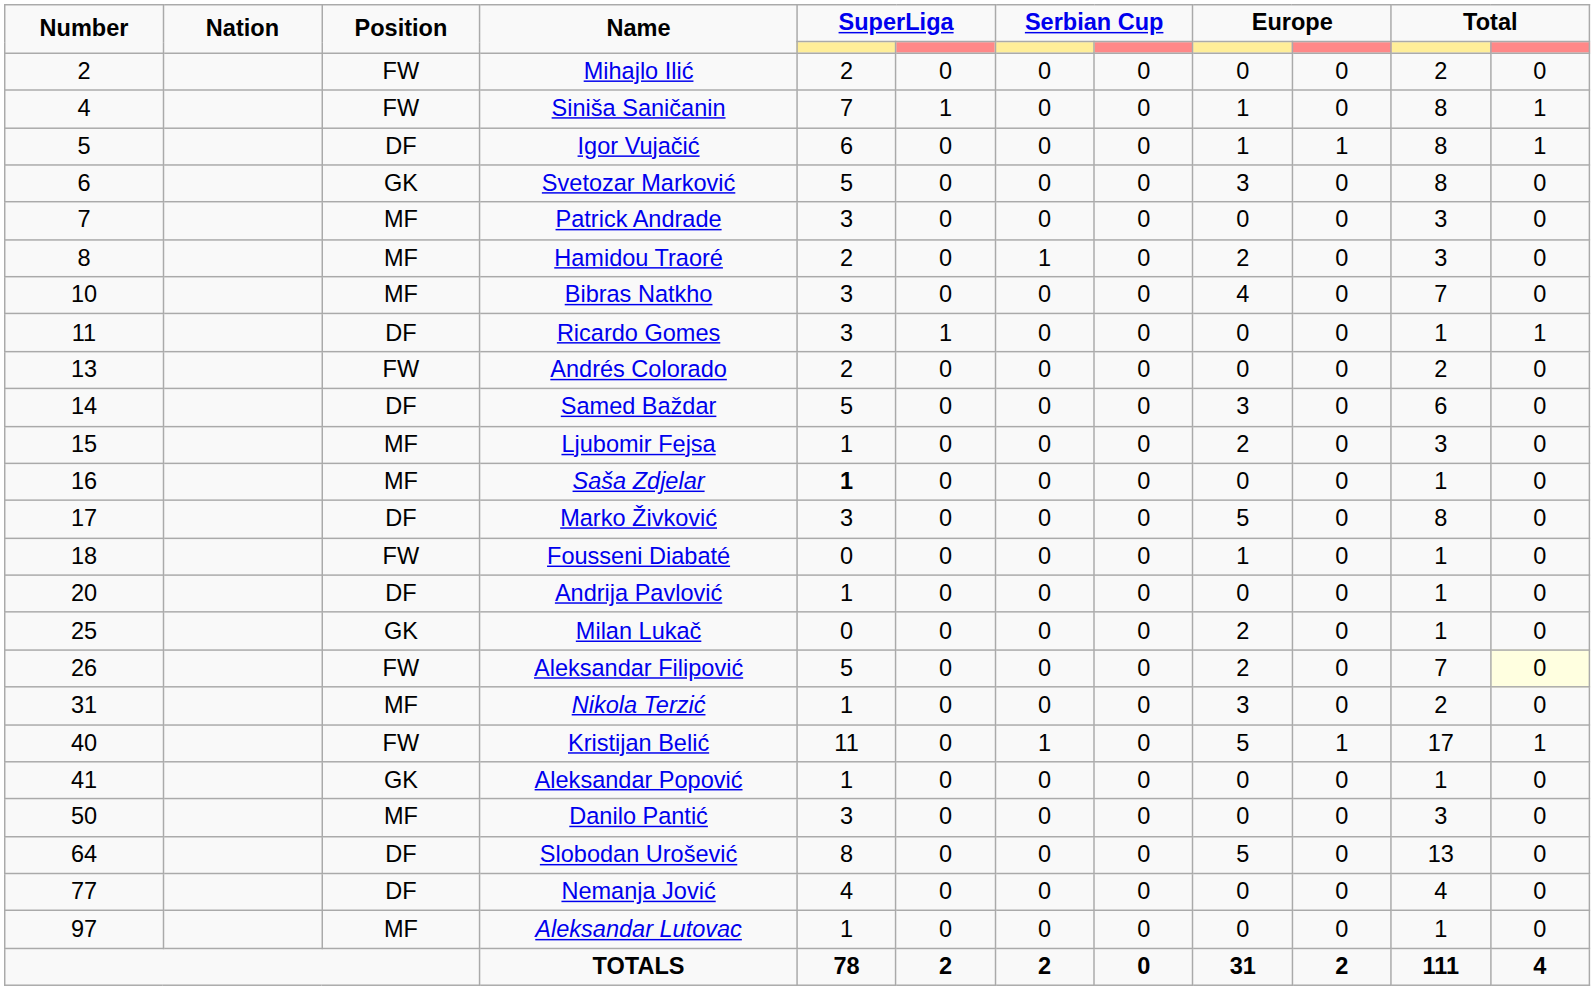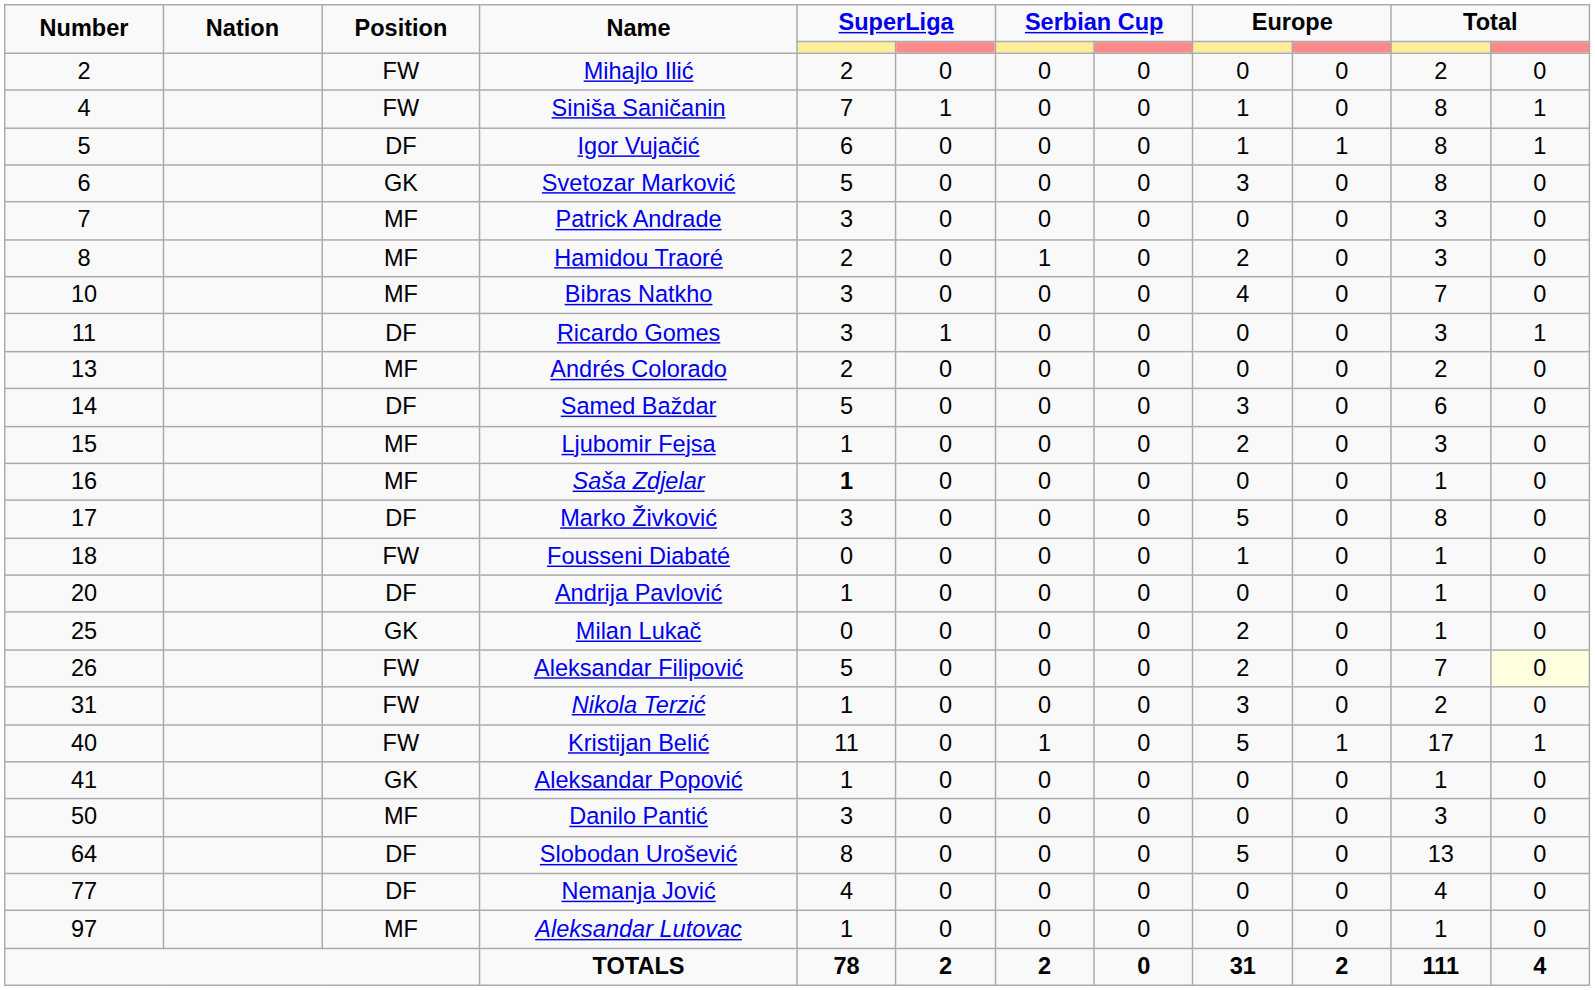Ricardo Gomes | column 11: 1 -> 3
Andrés Colorado | Position: FW -> MF
Nikola Terzić | Position: MF -> FW
